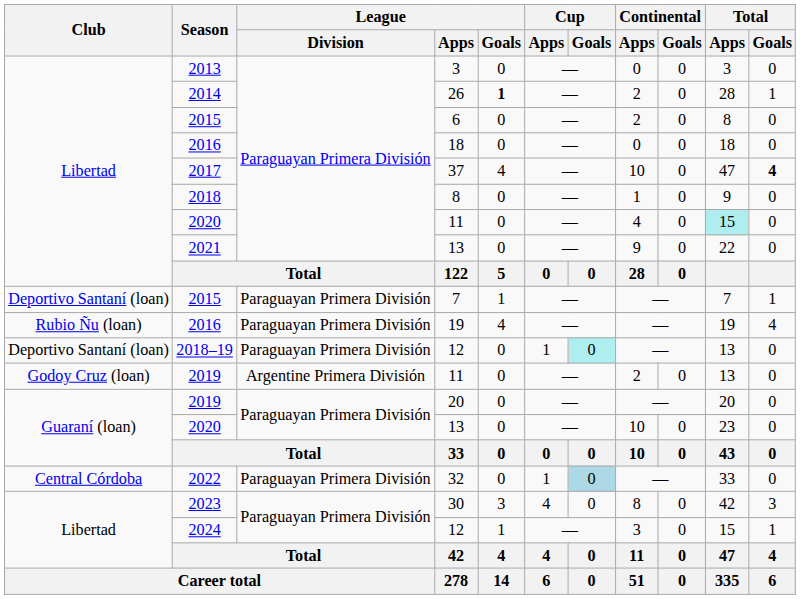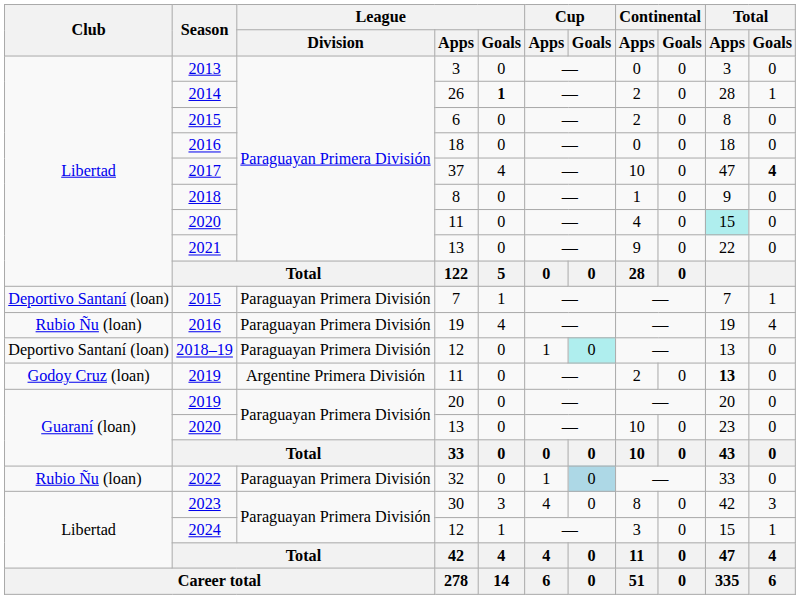2019 / 11 | Total / Apps: normal -> bold
32 | Club: Central Córdoba -> Rubio Ñu (loan)
